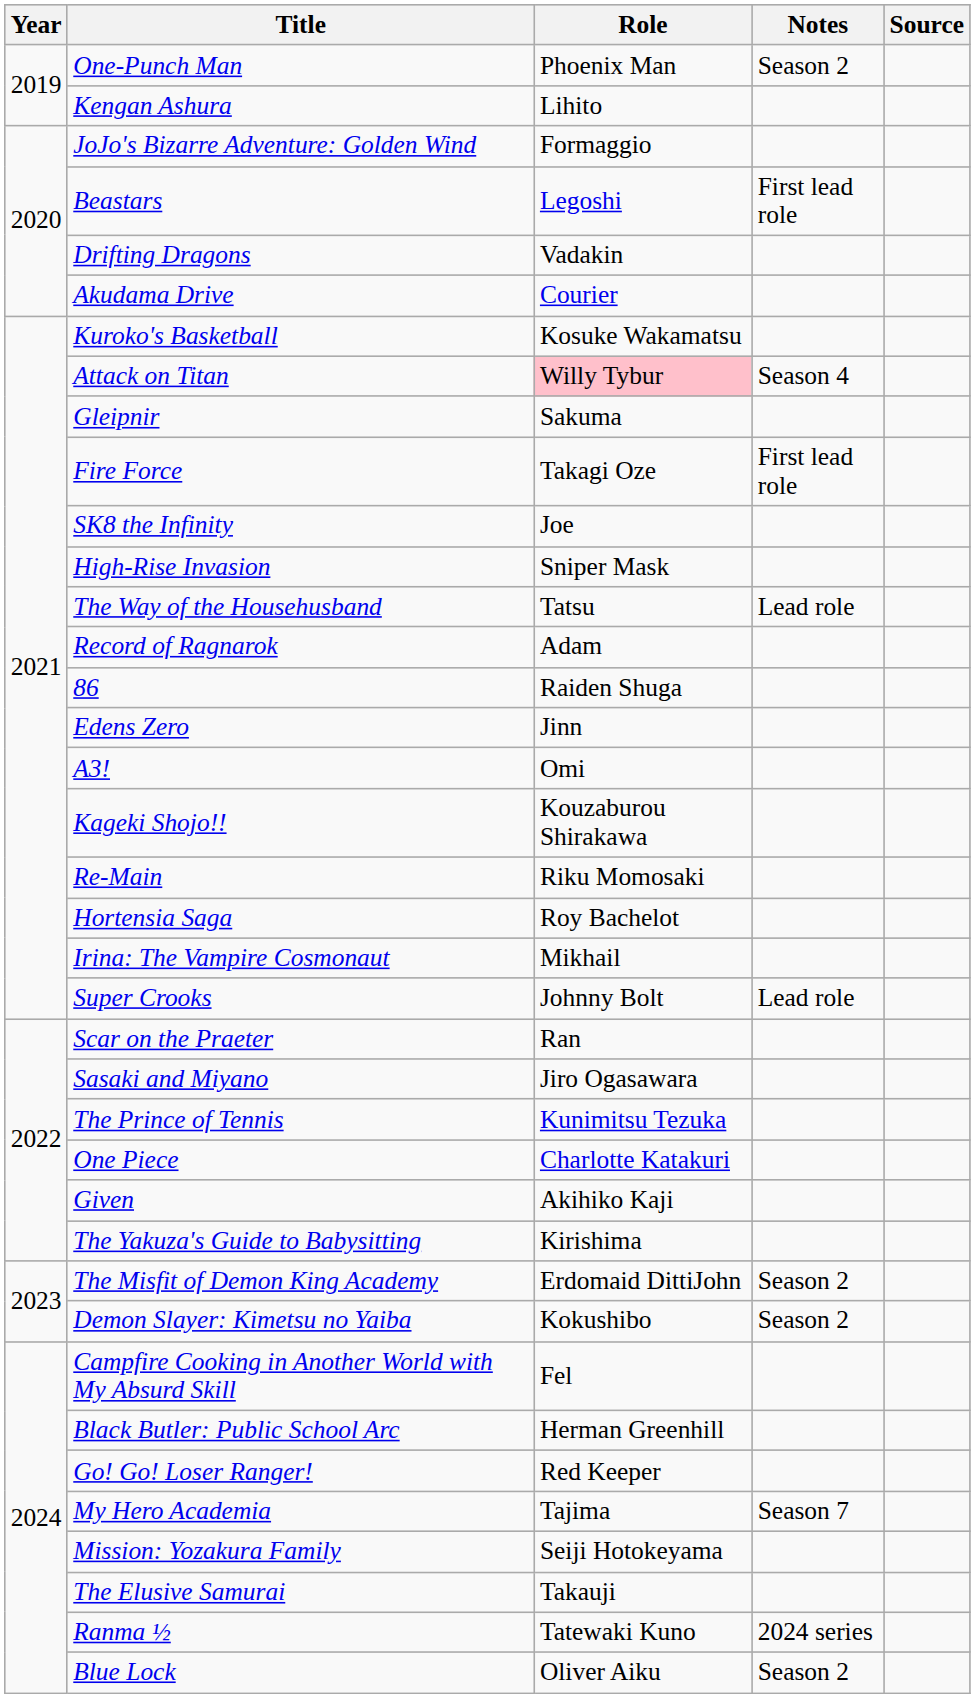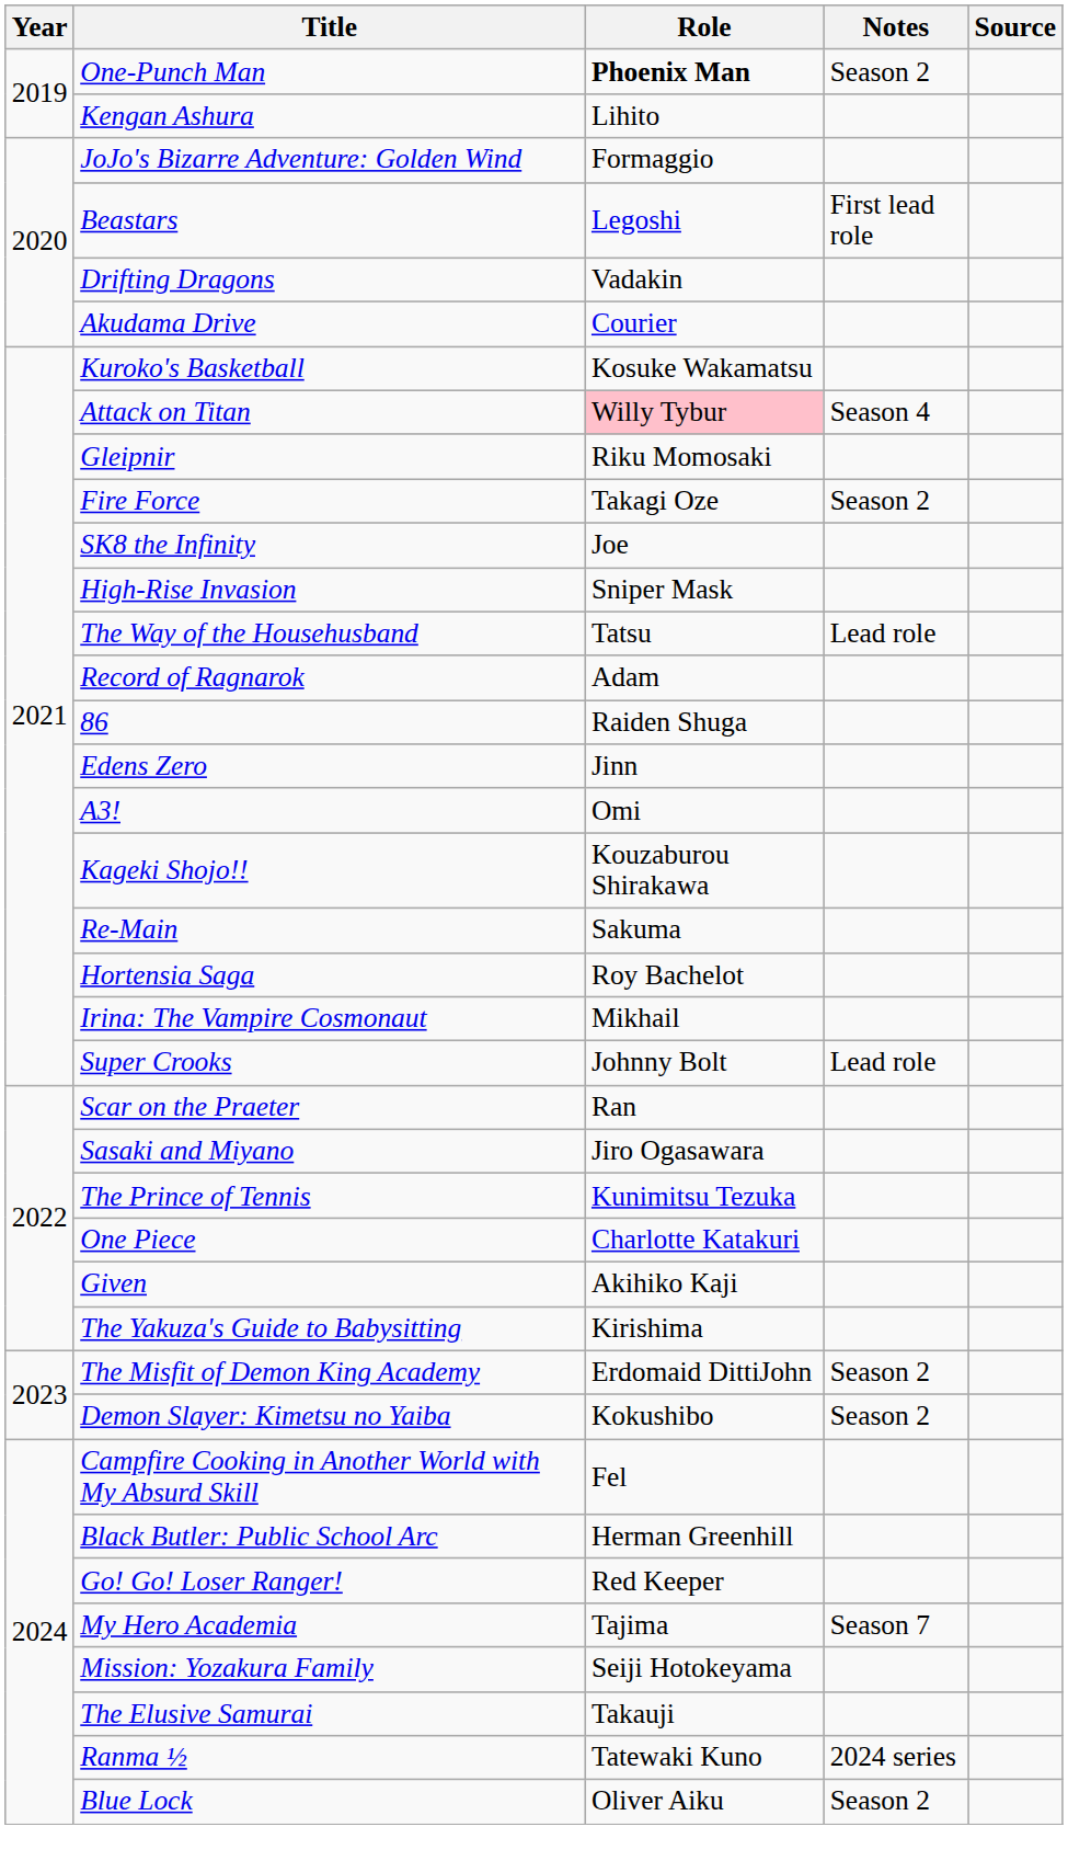One-Punch Man | Role: normal -> bold
Gleipnir | Role: Sakuma -> Riku Momosaki
Fire Force | Notes: First lead role -> Season 2
Re-Main | Role: Riku Momosaki -> Sakuma
